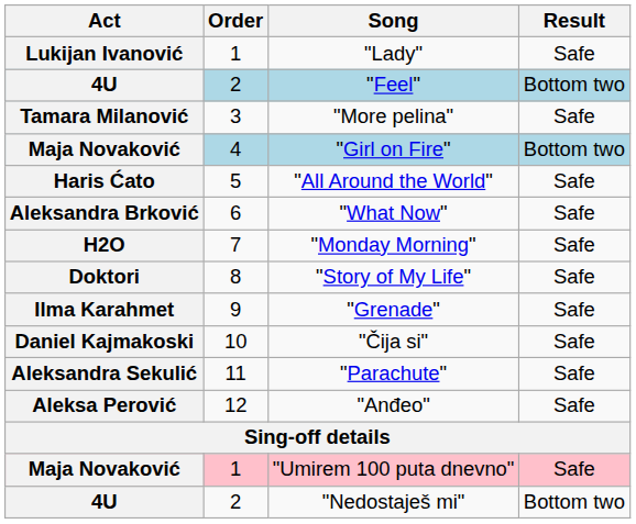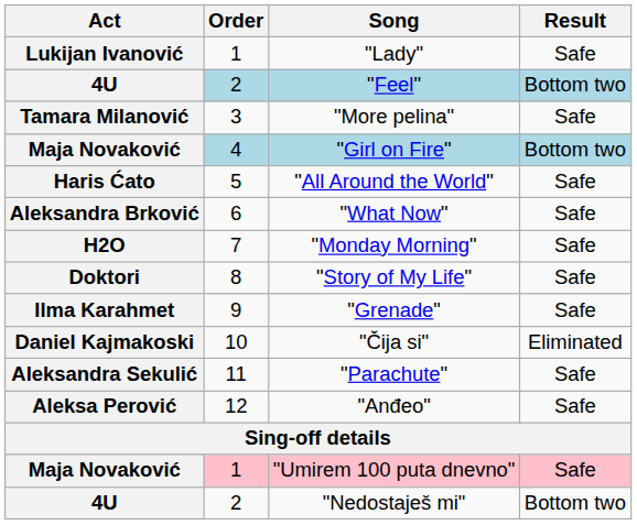"Čija si" | Result: Safe -> Eliminated
